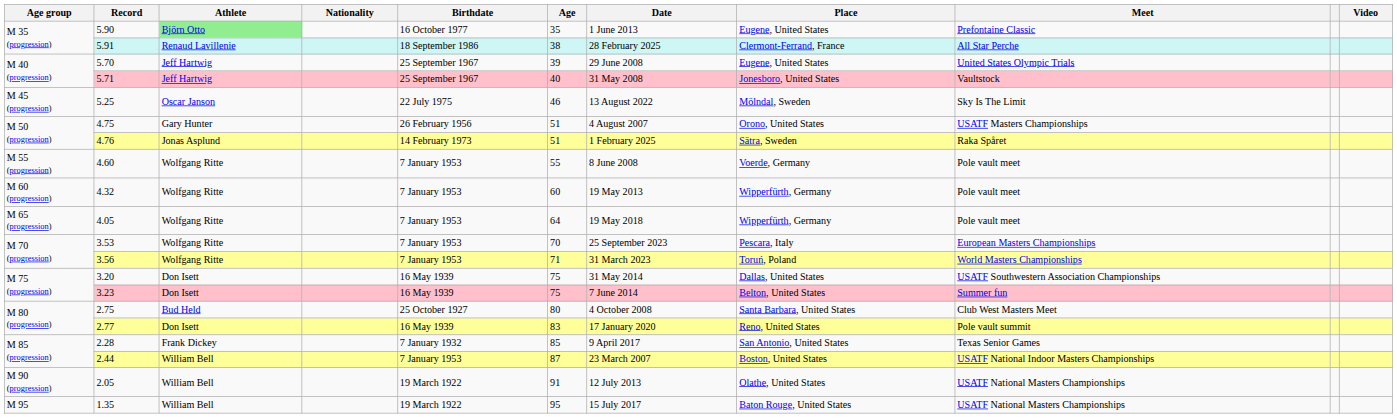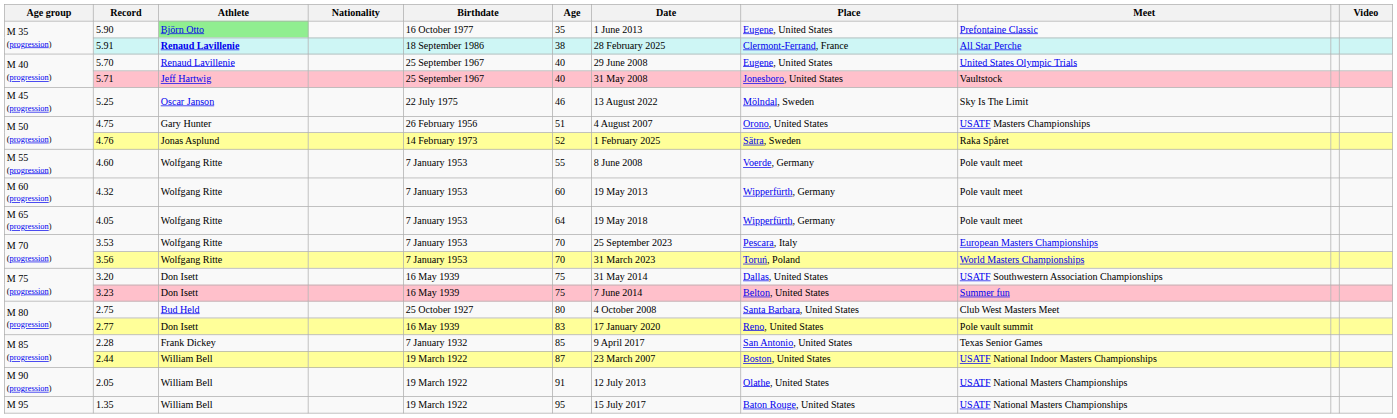5.91 | Athlete: normal -> bold
5.70 | Athlete: Jeff Hartwig -> Renaud Lavillenie
5.70 | Age: 39 -> 40
4.76 | Age: 51 -> 52
3.56 | Age: 71 -> 70
2.44 | Birthdate: 7 January 1953 -> 19 March 1922
